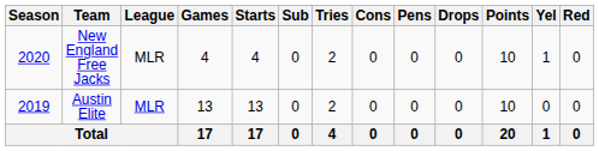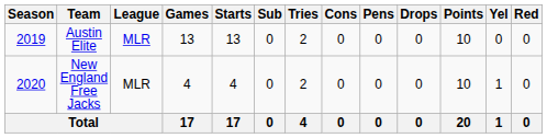rows swapped: Austin Elite <-> New England Free Jacks
